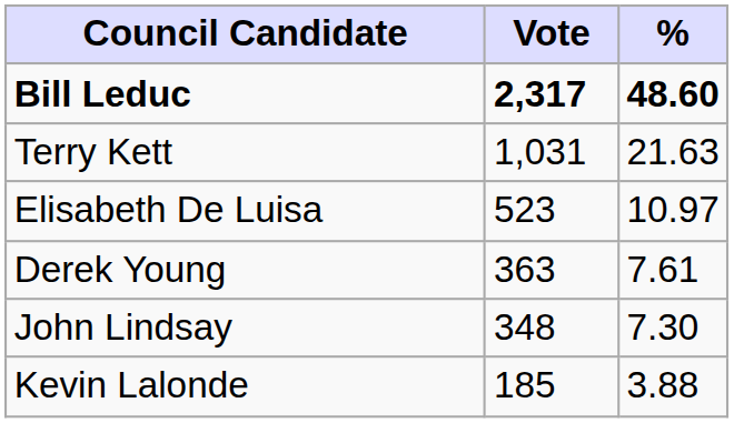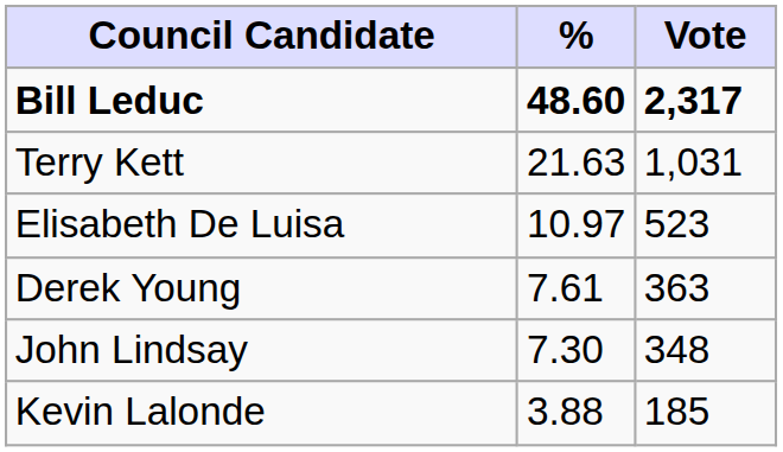columns swapped: Vote <-> %
